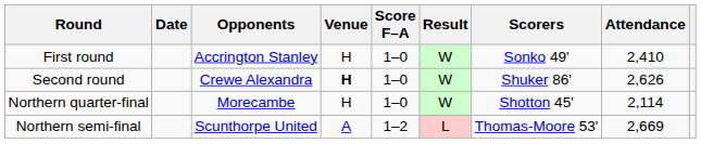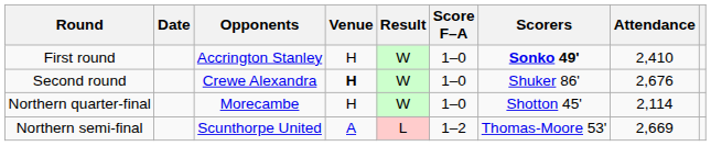columns swapped: Result <-> Score F–A
First round | Scorers: normal -> bold
Second round | Attendance: 2,626 -> 2,676
